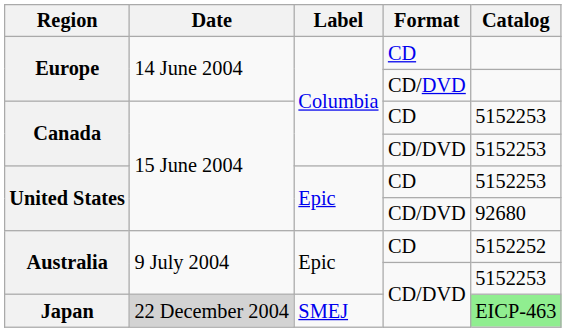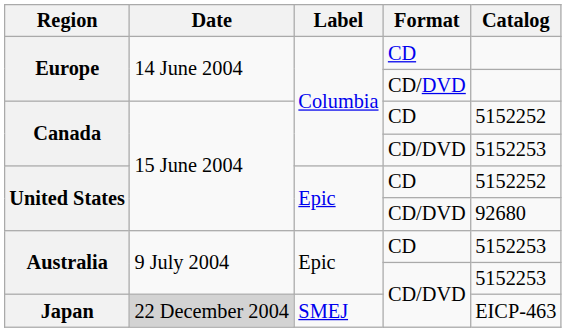Canada / CD | Catalog: 5152253 -> 5152252
United States / CD | Catalog: 5152253 -> 5152252
Australia / CD | Catalog: 5152252 -> 5152253
Japan | Catalog: lightgreen background -> no background
